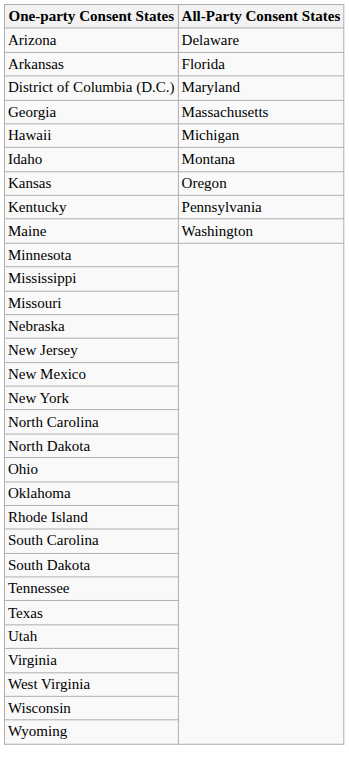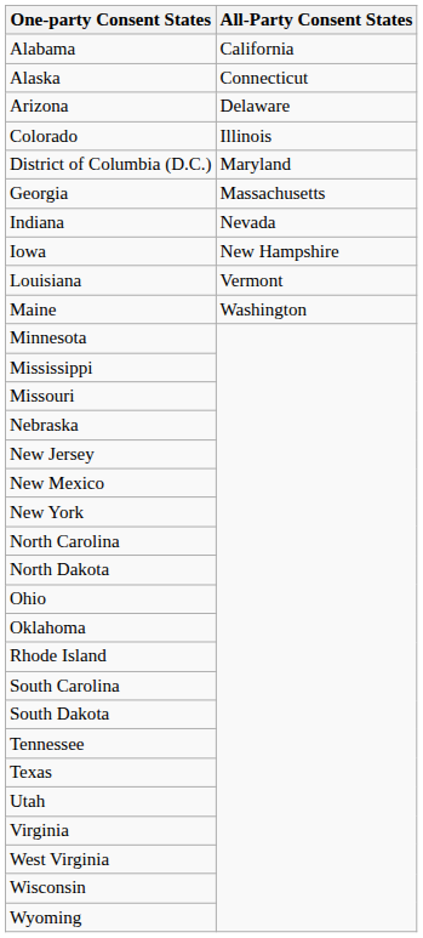+ row: Alabama | California
+ row: Alaska | Connecticut
- row: Arkansas | Florida
+ row: Colorado | Illinois
- row: Hawaii | Michigan
- row: Idaho | Montana
+ row: Indiana | Nevada
+ row: Iowa | New Hampshire
- row: Kansas | Oregon
- row: Kentucky | Pennsylvania
+ row: Louisiana | Vermont
